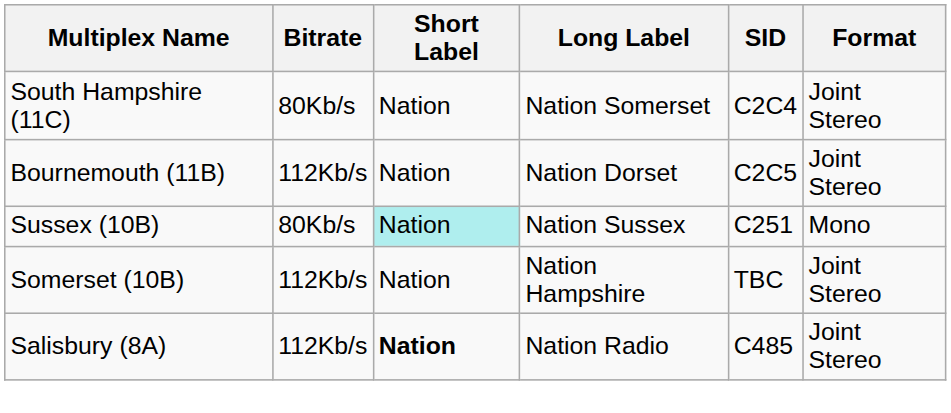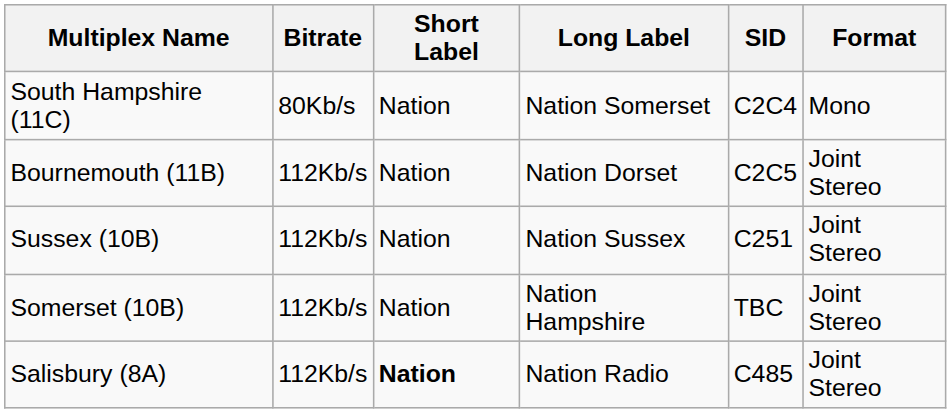South Hampshire (11C) | Format: Joint Stereo -> Mono
Sussex (10B) | Bitrate: 80Kb/s -> 112Kb/s
Sussex (10B) | Short Label: paleturquoise background -> no background
Sussex (10B) | Format: Mono -> Joint Stereo
